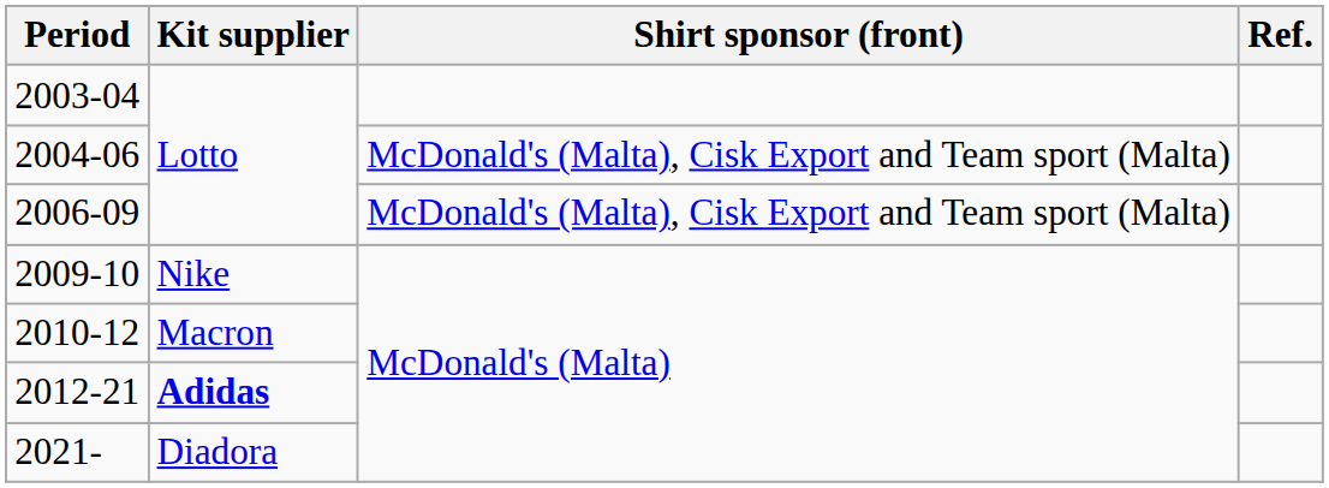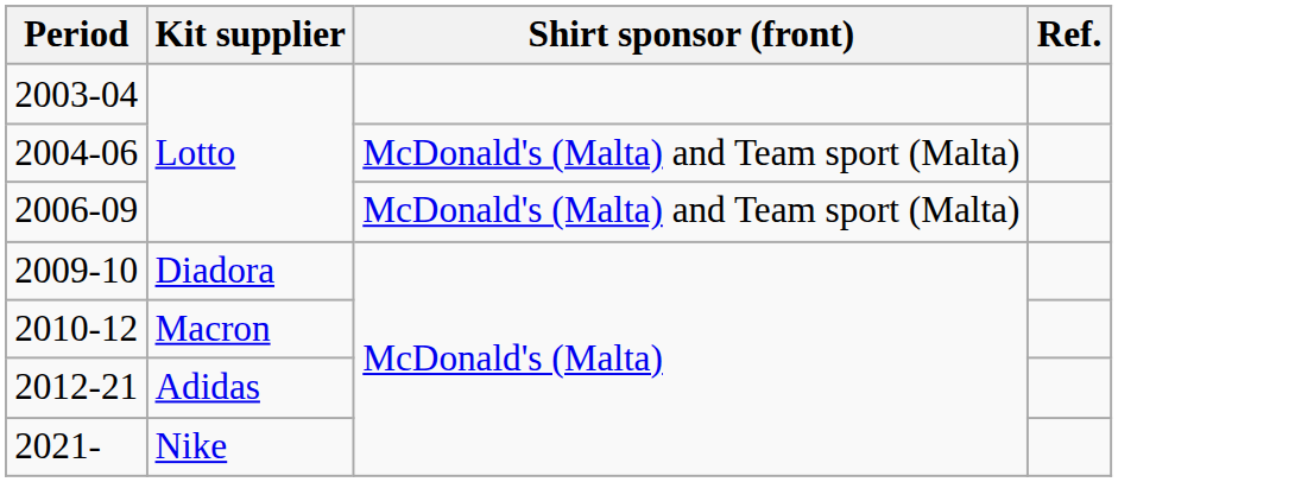2004-06 | Shirt sponsor (front): McDonald's (Malta), Cisk Export and Team sport (Malta) -> McDonald's (Malta) and Team sport (Malta)
2006-09 | Shirt sponsor (front): McDonald's (Malta), Cisk Export and Team sport (Malta) -> McDonald's (Malta) and Team sport (Malta)
2009-10 | Kit supplier: Nike -> Diadora
2012-21 | Kit supplier: bold -> normal
2021- | Kit supplier: Diadora -> Nike
